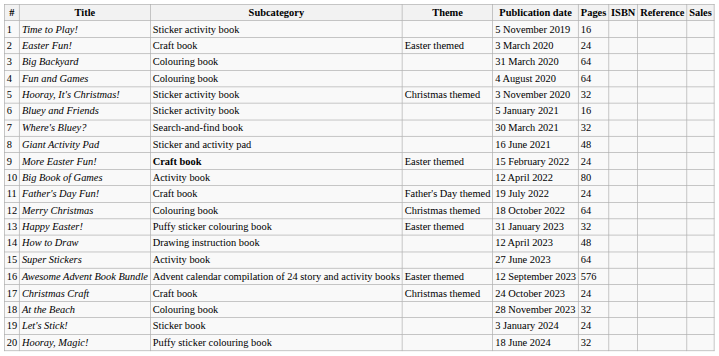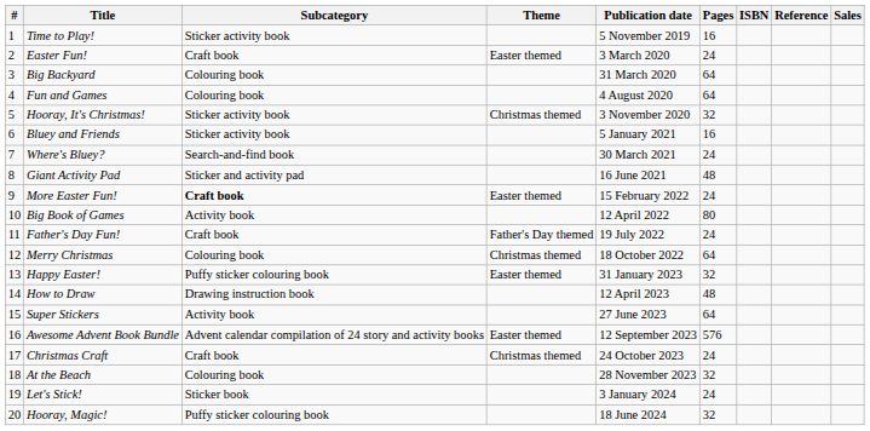Where's Bluey? | Pages: 32 -> 24
